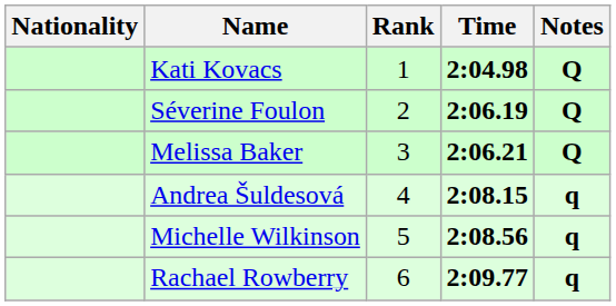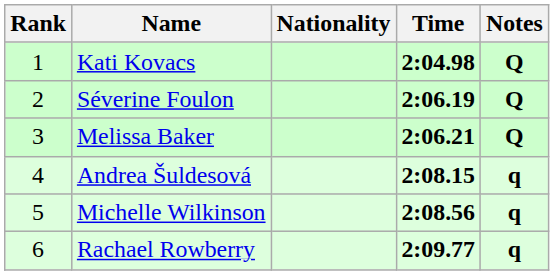columns swapped: Rank <-> Nationality
